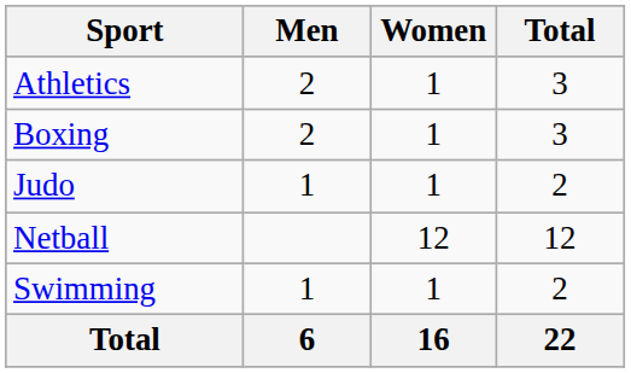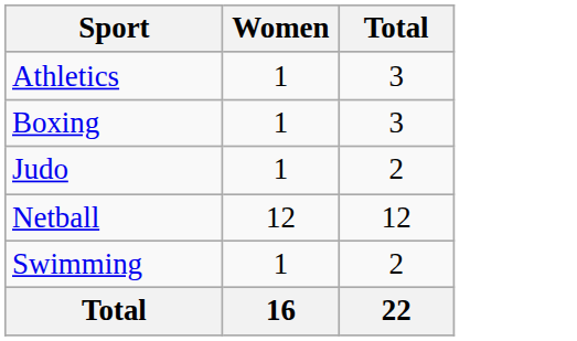- column: Men | 2 | 2 | 1 | 1 | 6
